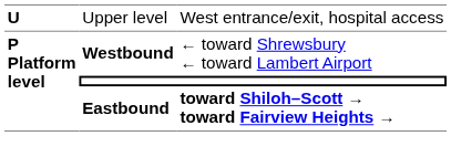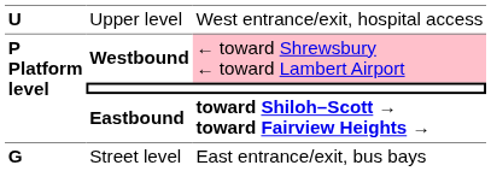Westbound | column 3: no background -> pink background
+ row: G | Street level | East entrance/exit, bus bays
